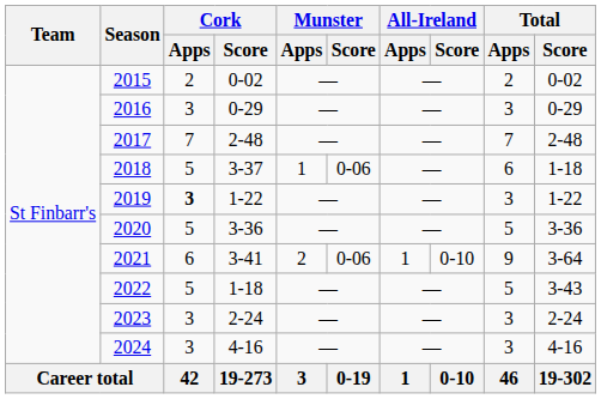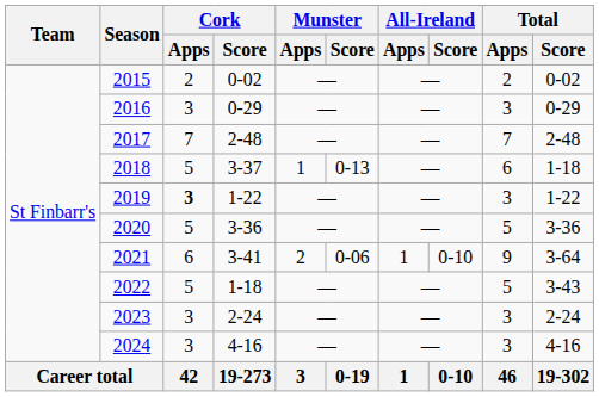2018 | Munster / Score: 0-06 -> 0-13
